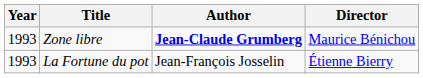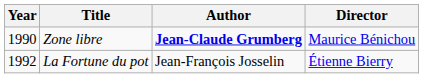Zone libre | Year: 1993 -> 1990
La Fortune du pot | Year: 1993 -> 1992
